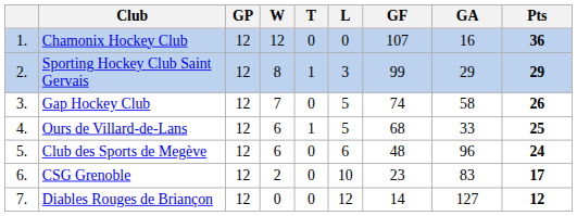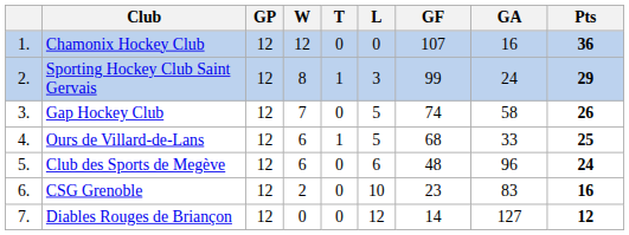Sporting Hockey Club Saint Gervais | GA: 29 -> 24
CSG Grenoble | Pts: 17 -> 16
